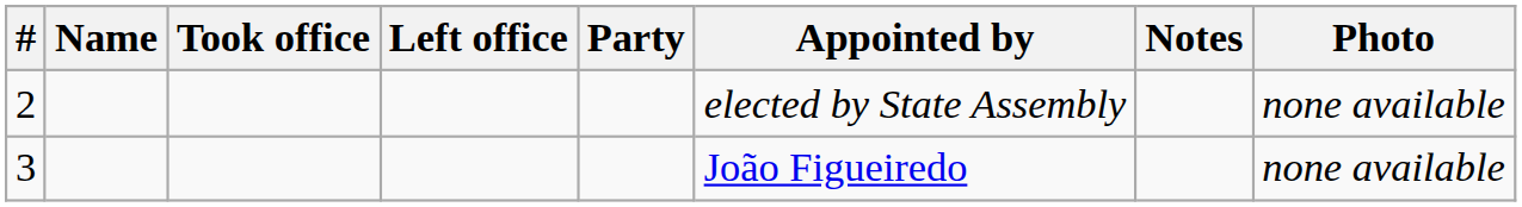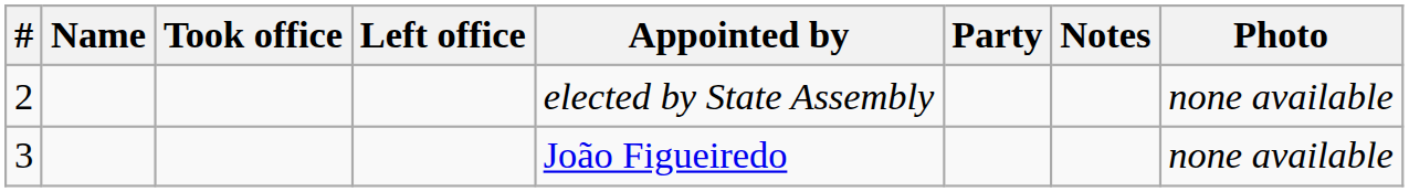columns swapped: Appointed by <-> Party
